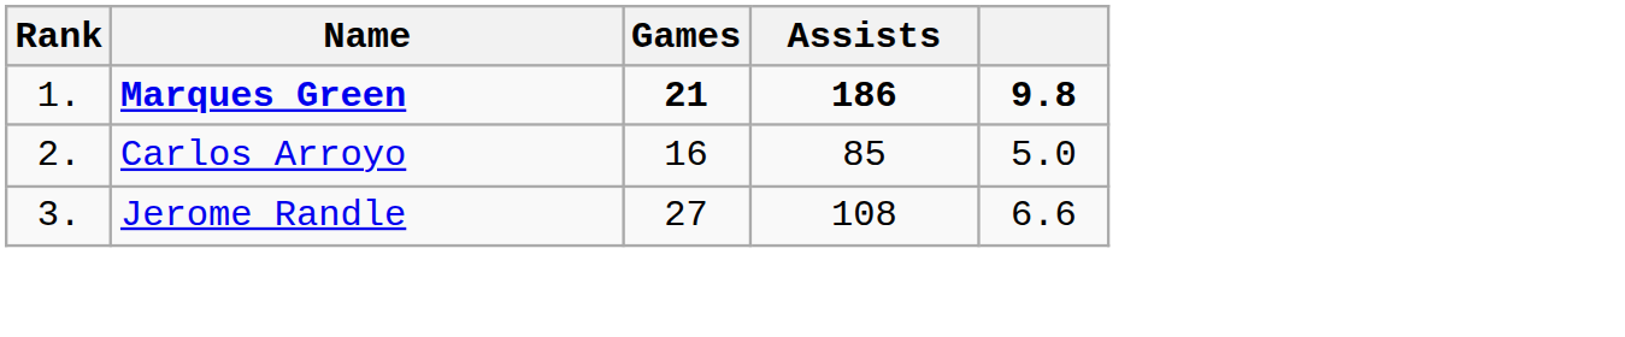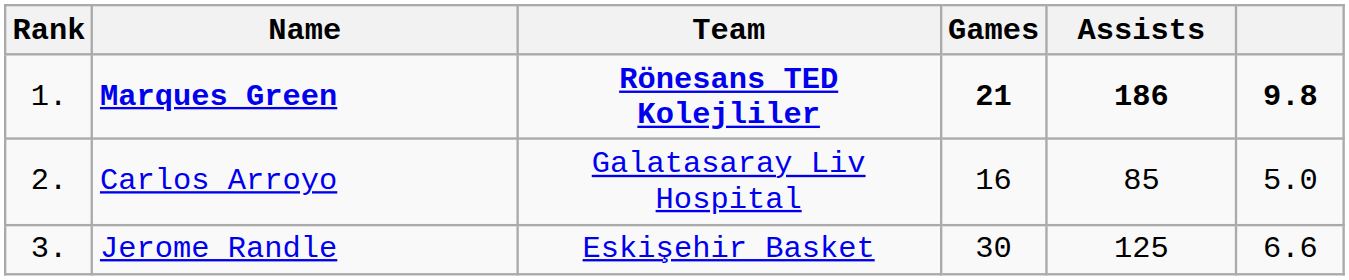+ column: Team | Rönesans TED Kolejliler | Galatasaray Liv Hospital | Eskişehir Basket
Jerome Randle | Games: 27 -> 30
Jerome Randle | Assists: 108 -> 125
